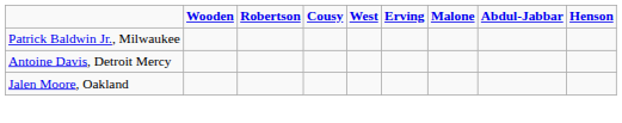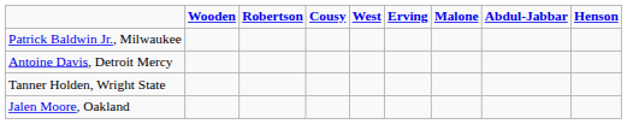+ row: Tanner Holden, Wright State
